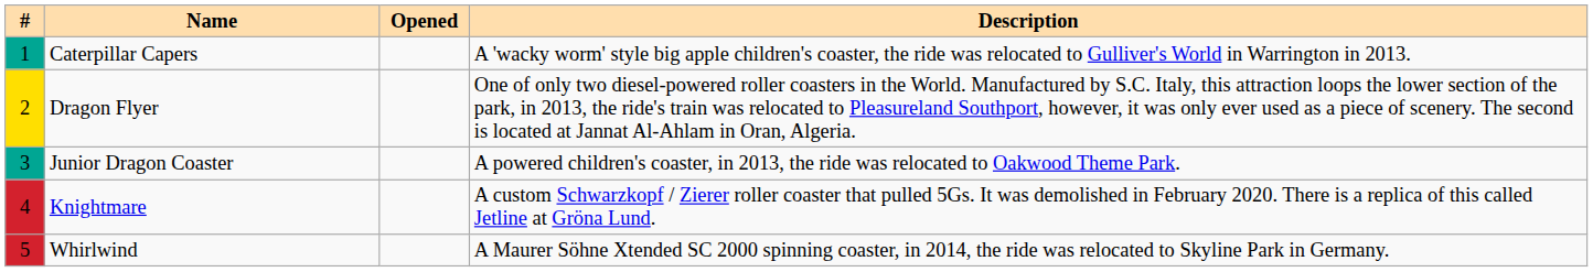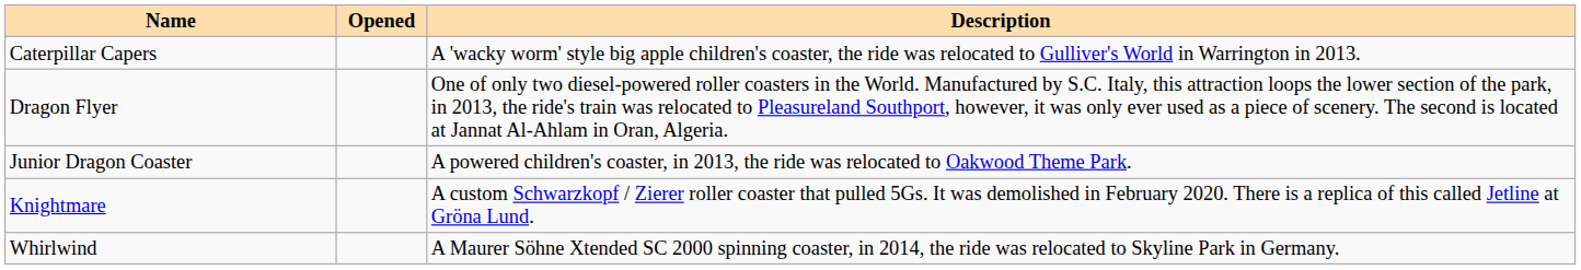- column: # | 1 | 2 | 3 | 4 | 5
